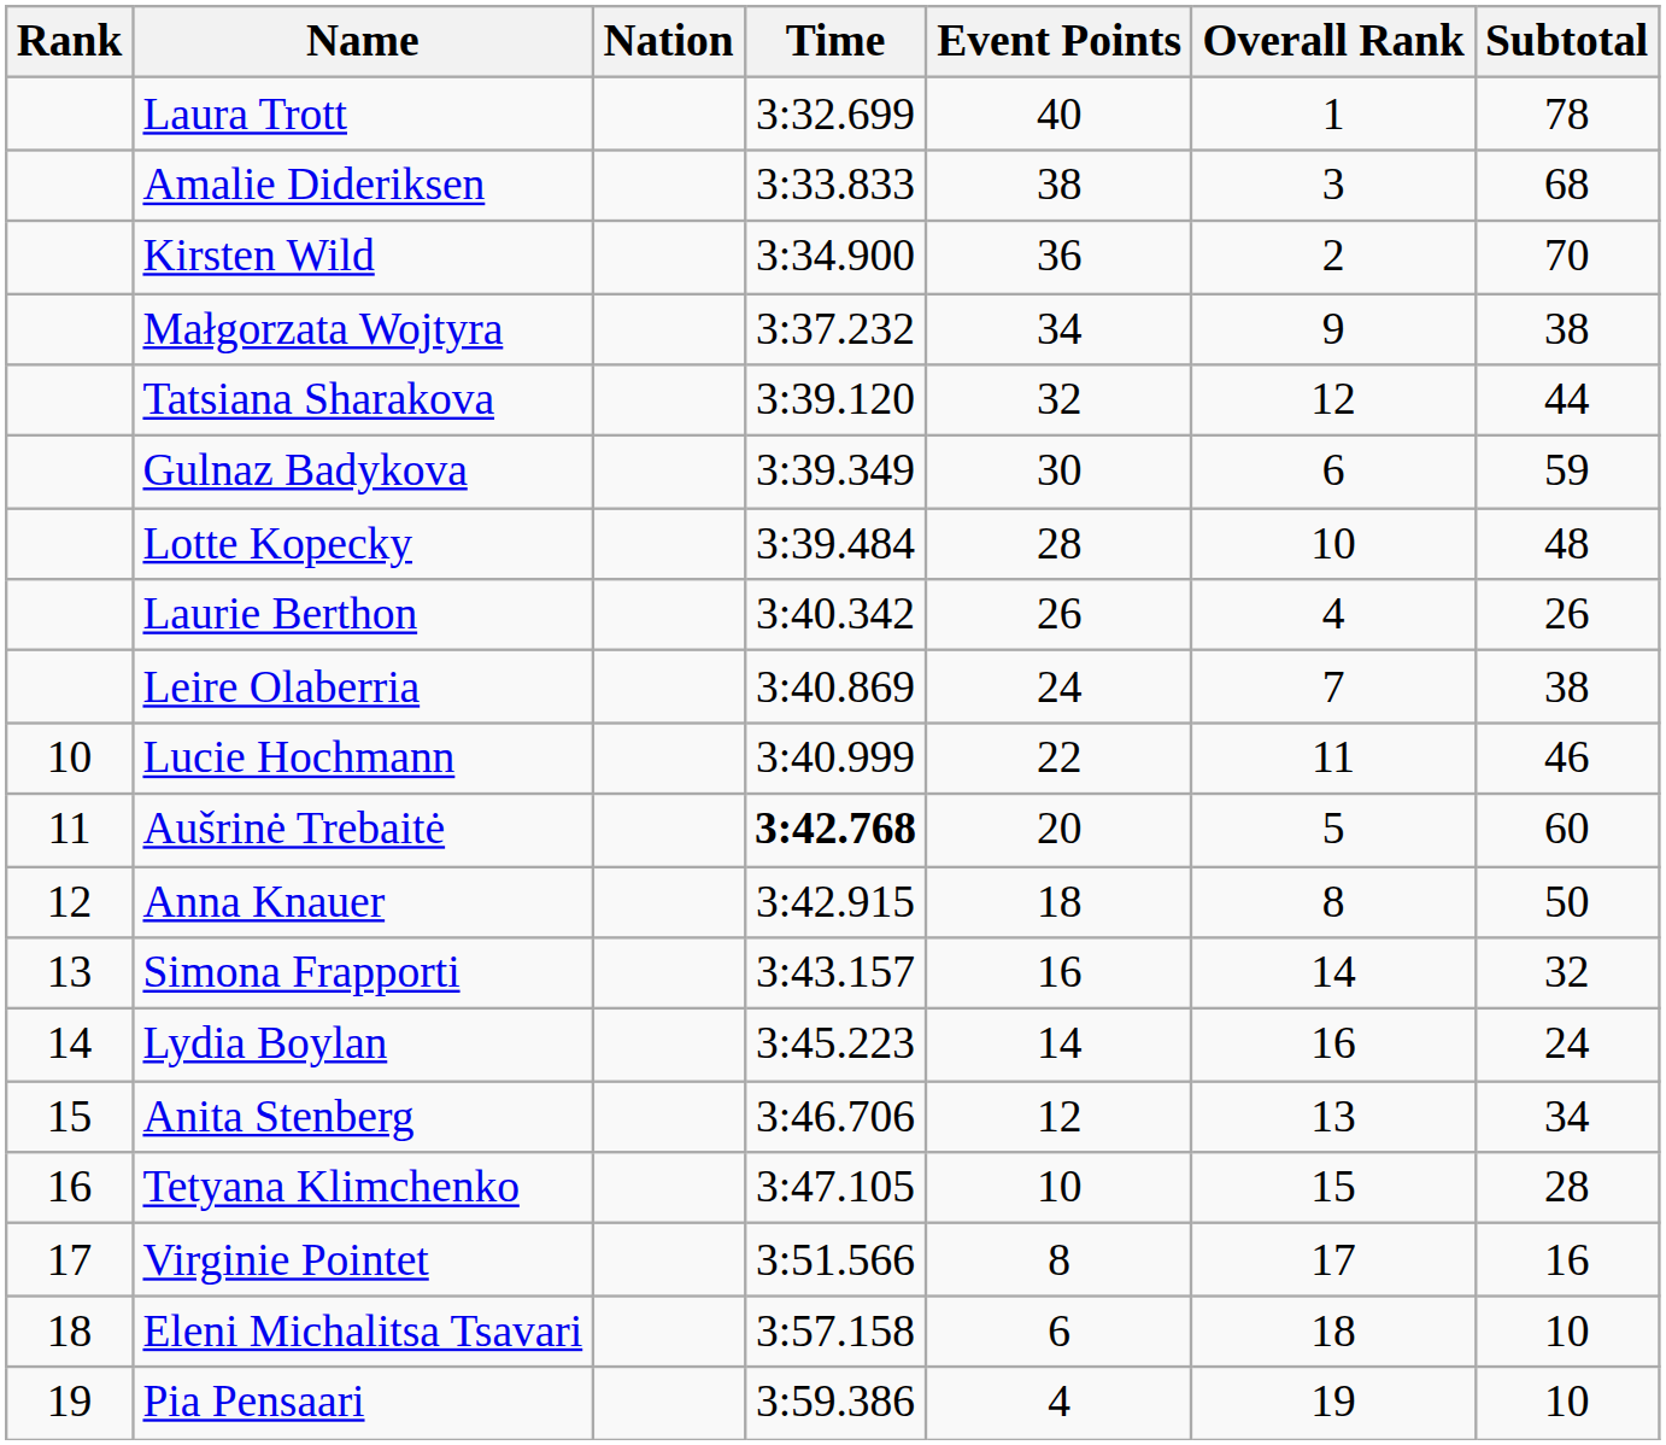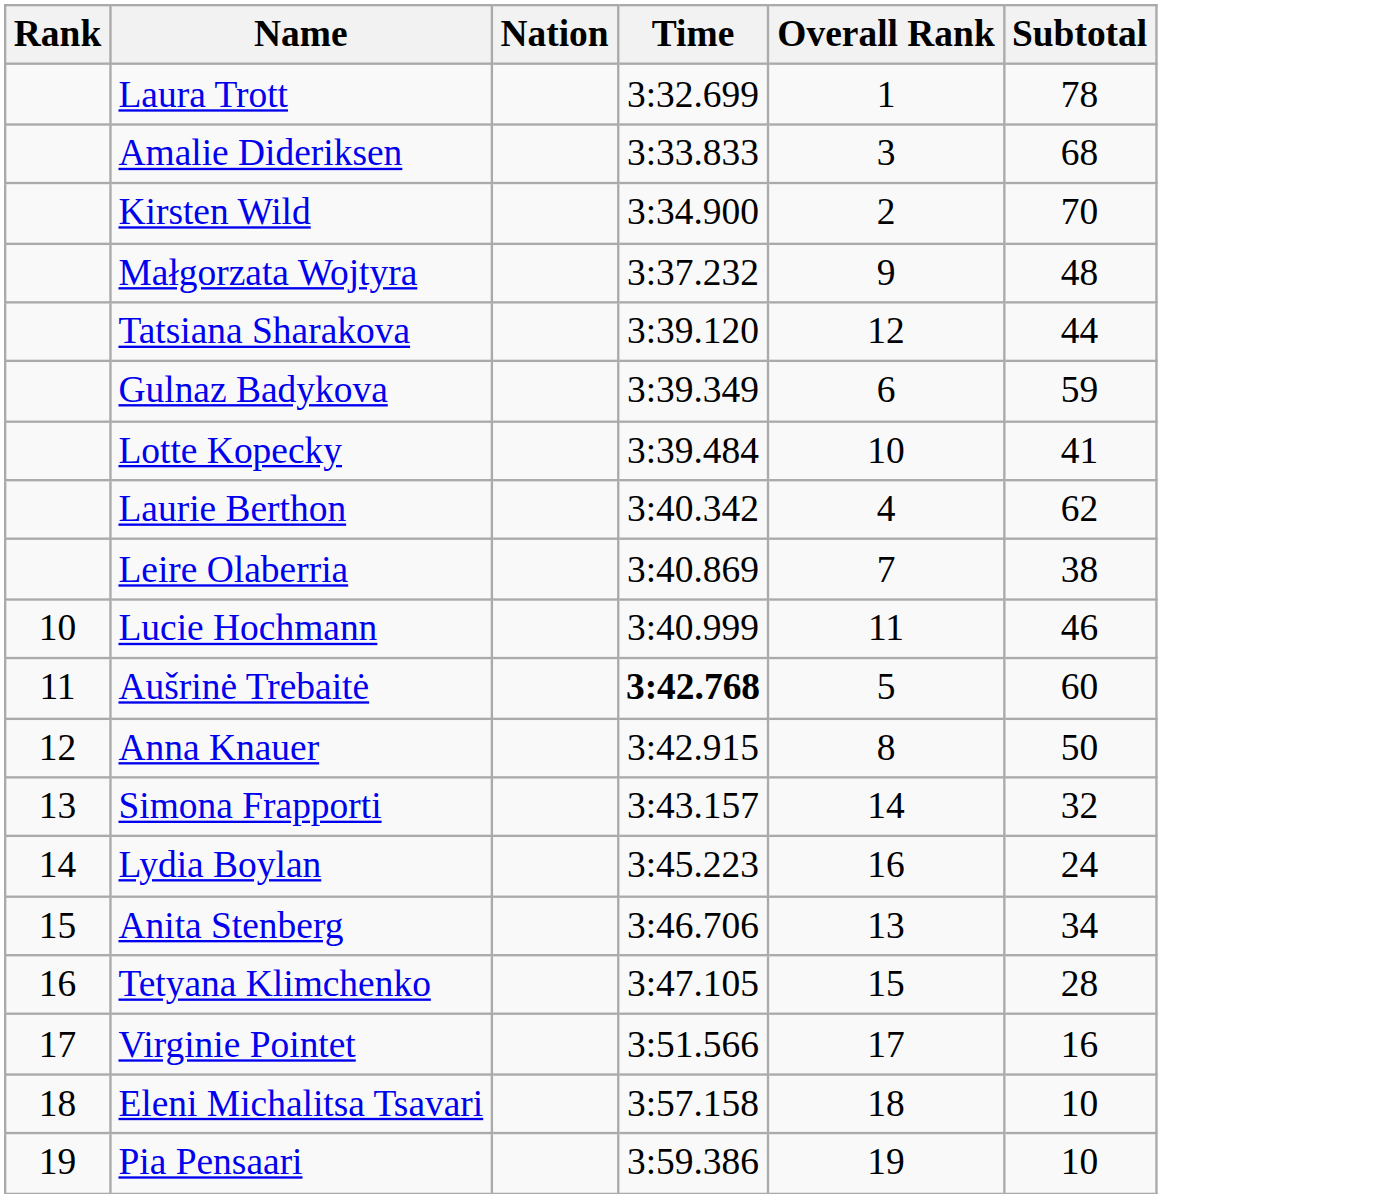- column: Event Points | 40 | 38 | 36 | 34 | 32 | 30 | 28 | 26 | 24 | 22 | 20 | 18 | 16 | 14 | 12 | 10 | 8 | 6 | 4
Małgorzata Wojtyra | Subtotal: 38 -> 48
Lotte Kopecky | Subtotal: 48 -> 41
Laurie Berthon | Subtotal: 26 -> 62
